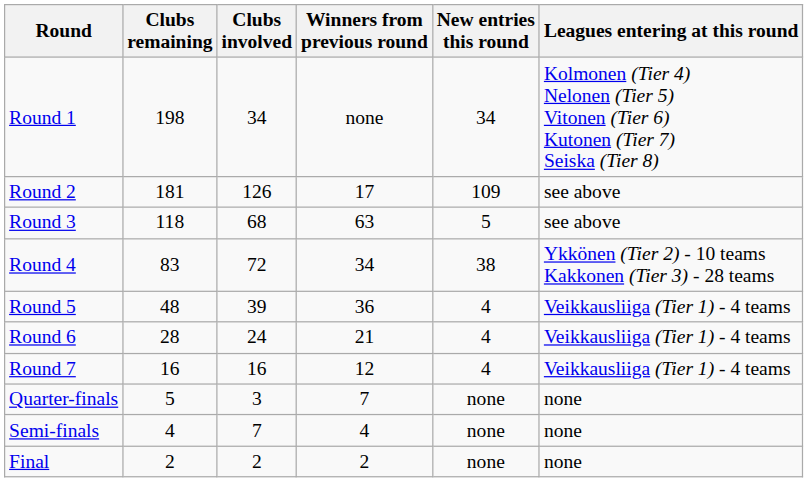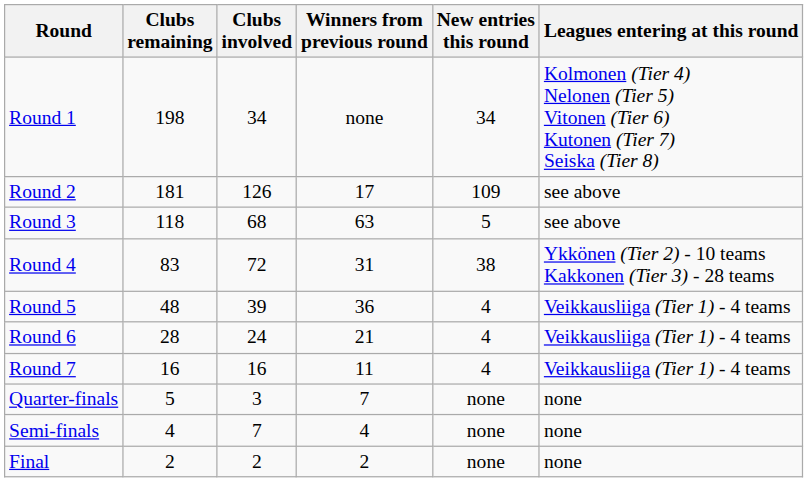Round 4 | Winners from previous round: 34 -> 31
Round 7 | Winners from previous round: 12 -> 11
